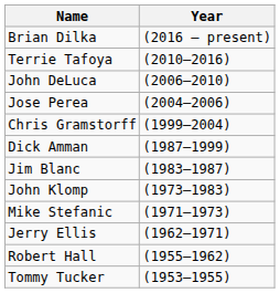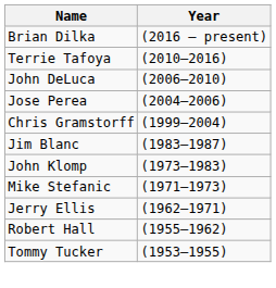- row: Dick Amman | (1987–1999)
